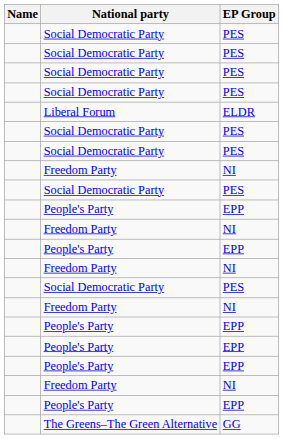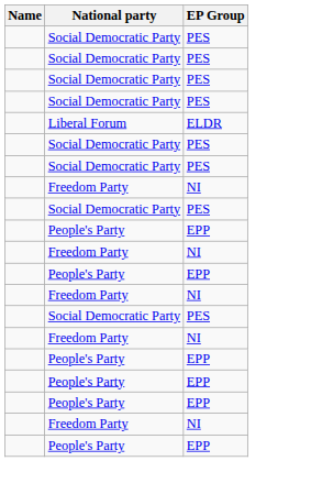- row: The Greens–The Green Alternative | GG
